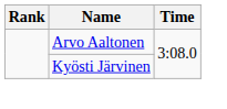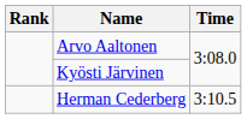+ row: Herman Cederberg | 3:10.5
